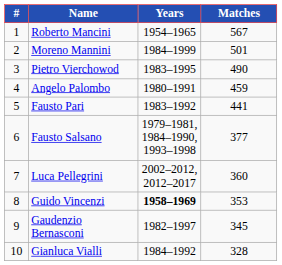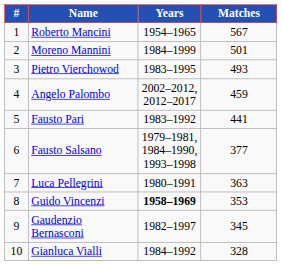Pietro Vierchowod | Matches: 490 -> 493
Angelo Palombo | Years: 1980–1991 -> 2002–2012, 2012–2017
Luca Pellegrini | Years: 2002–2012, 2012–2017 -> 1980–1991
Luca Pellegrini | Matches: 360 -> 363
